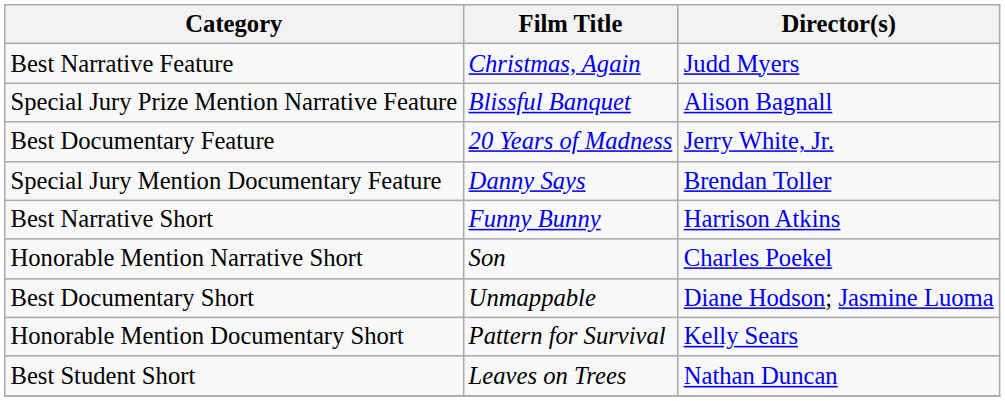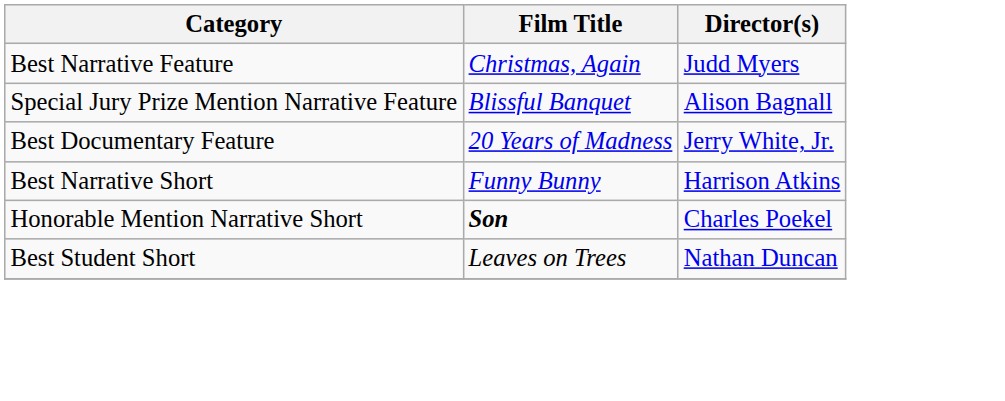- row: Special Jury Mention Documentary Feature | Danny Says | Brendan Toller
Honorable Mention Narrative Short | Film Title: normal -> bold
- row: Best Documentary Short | Unmappable | Diane Hodson; Jasmine Luoma
- row: Honorable Mention Documentary Short | Pattern for Survival | Kelly Sears
